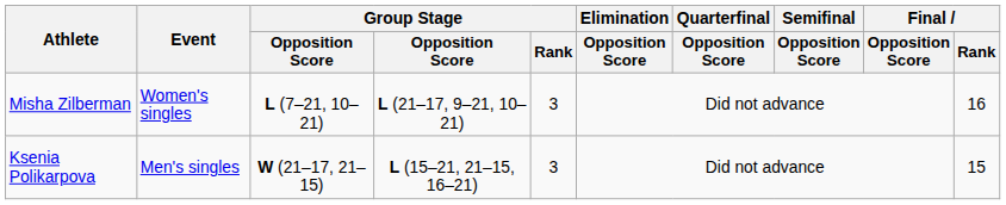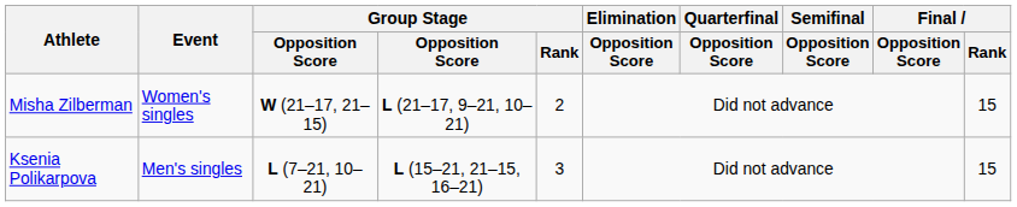Misha Zilberman | column 3: L (7–21, 10–21) -> W (21–17, 21–15)
Misha Zilberman | Group Stage / Rank: 3 -> 2
Misha Zilberman | Final / Rank: 16 -> 15
Ksenia Polikarpova | column 3: W (21–17, 21–15) -> L (7–21, 10–21)
